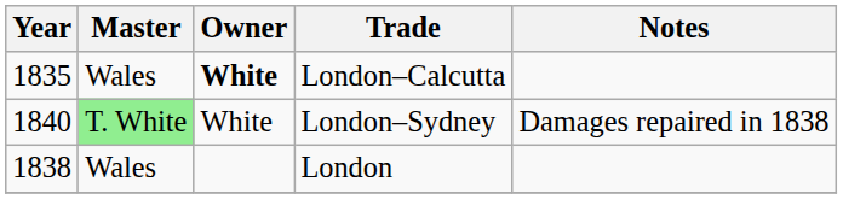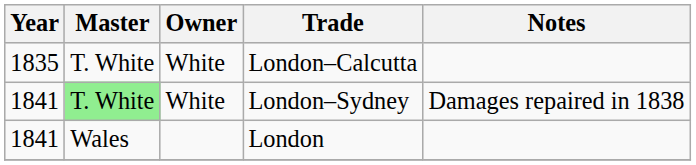London–Calcutta | Master: Wales -> T. White
London–Calcutta | Owner: bold -> normal
London–Sydney | Year: 1840 -> 1841
London | Year: 1838 -> 1841
